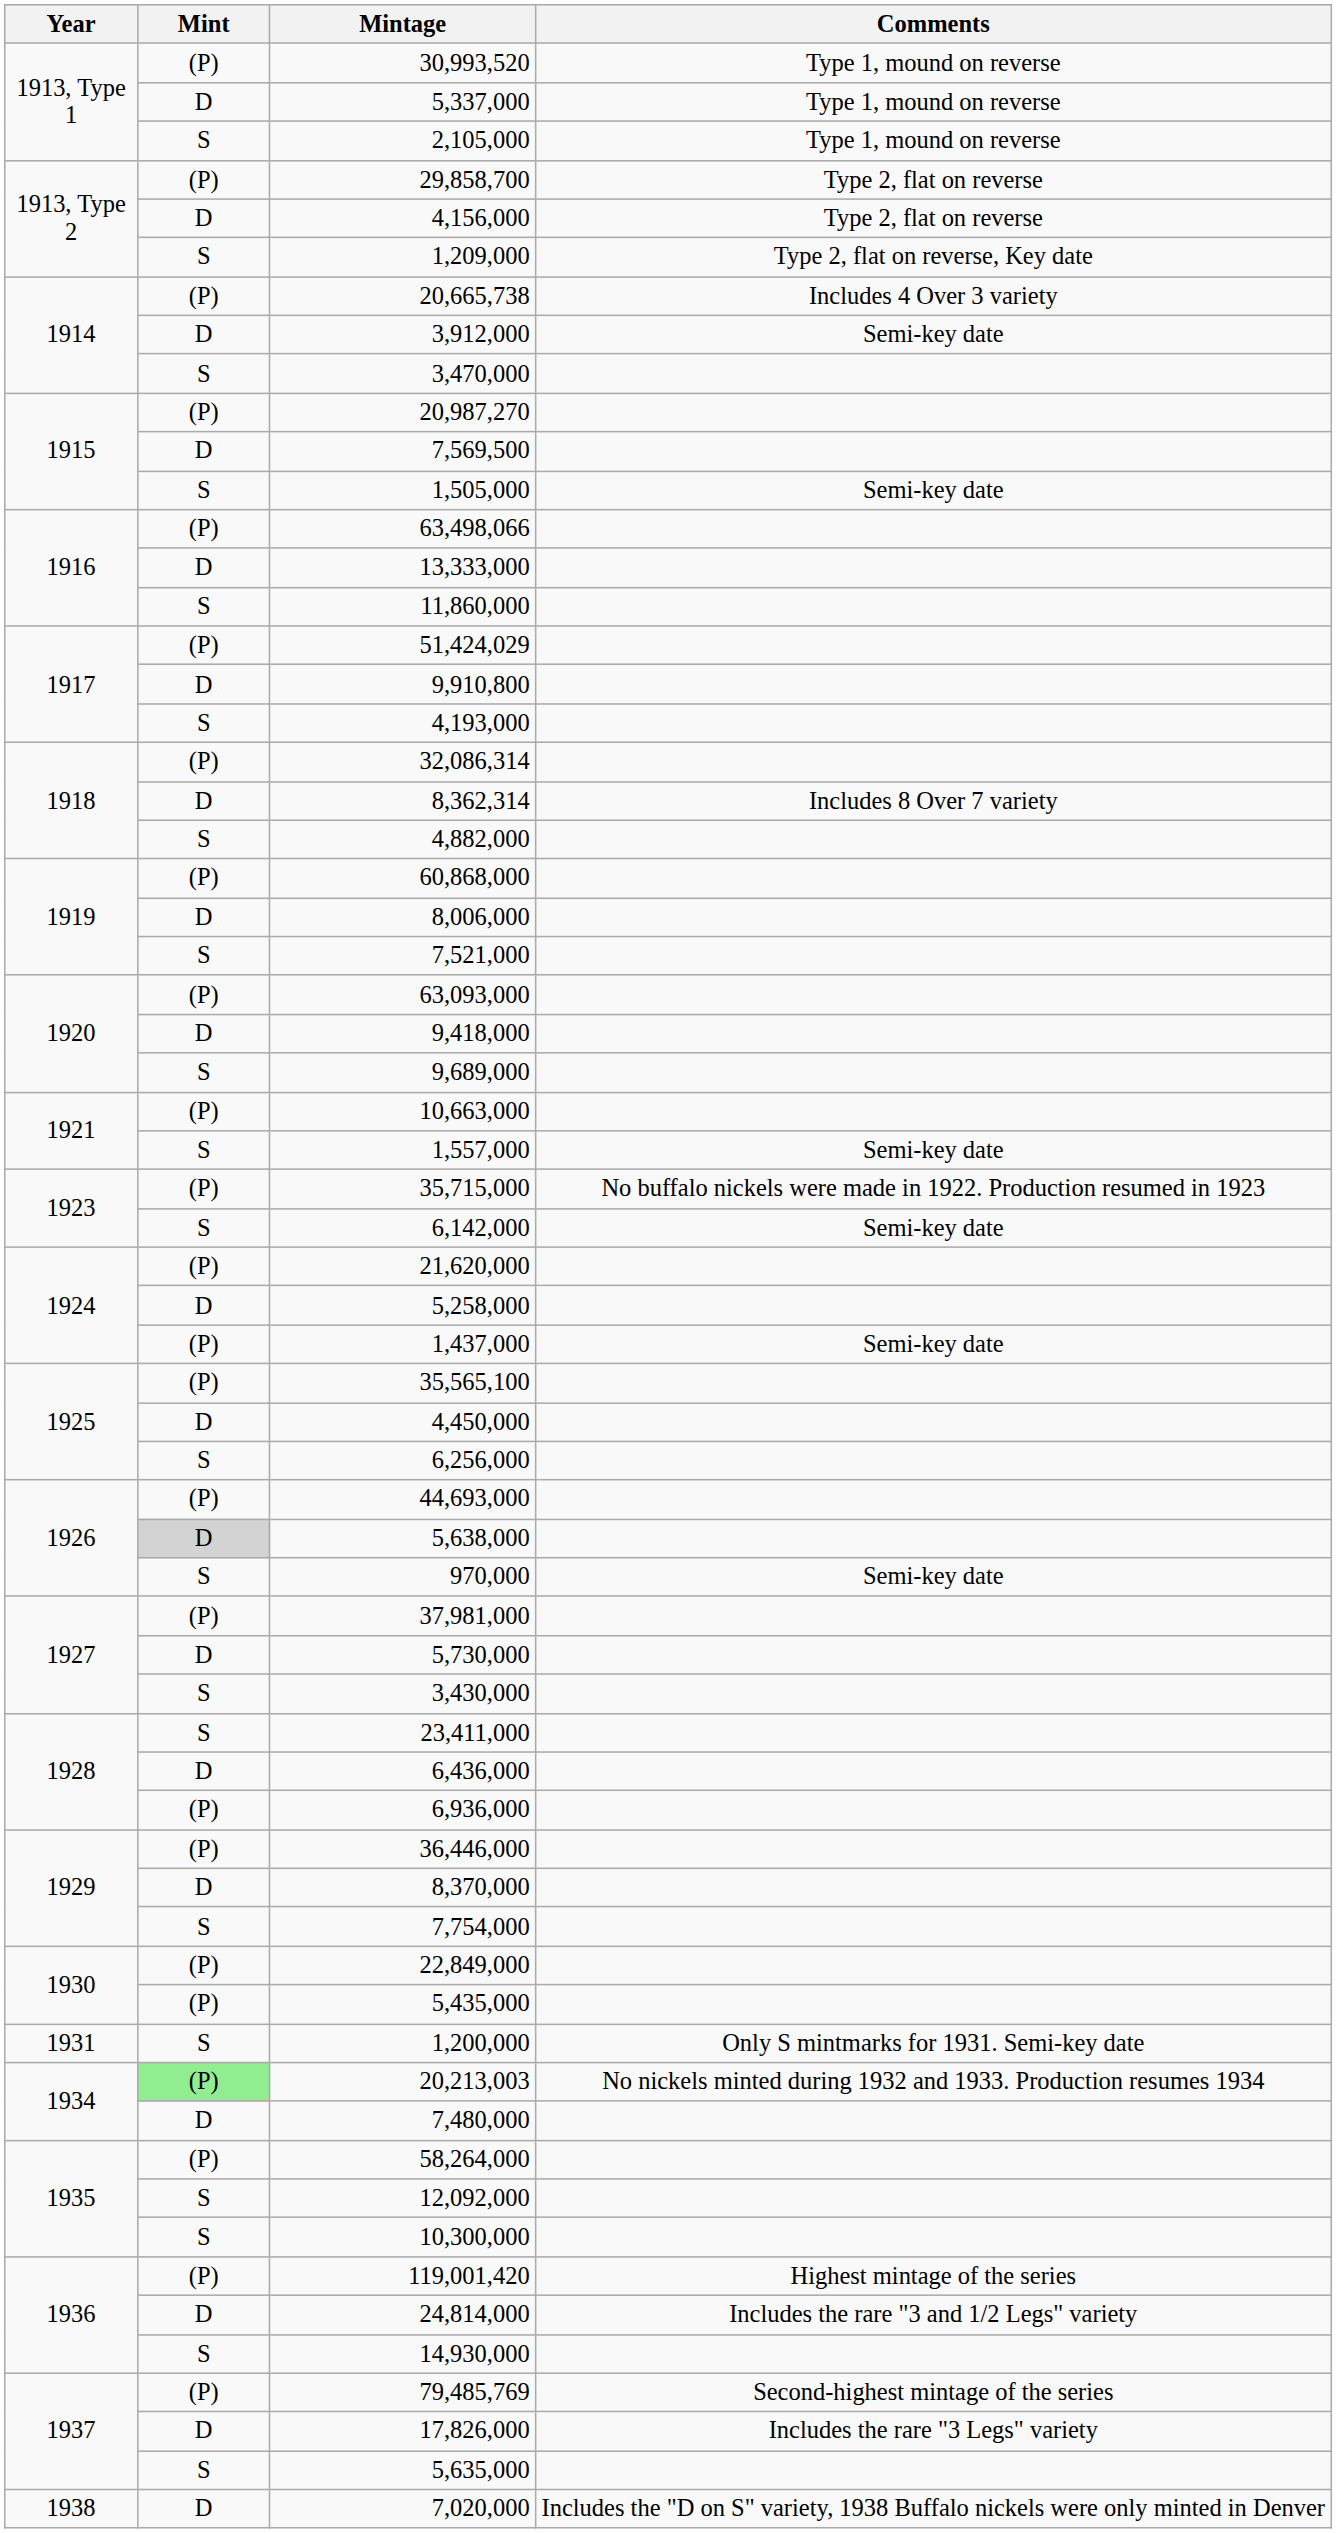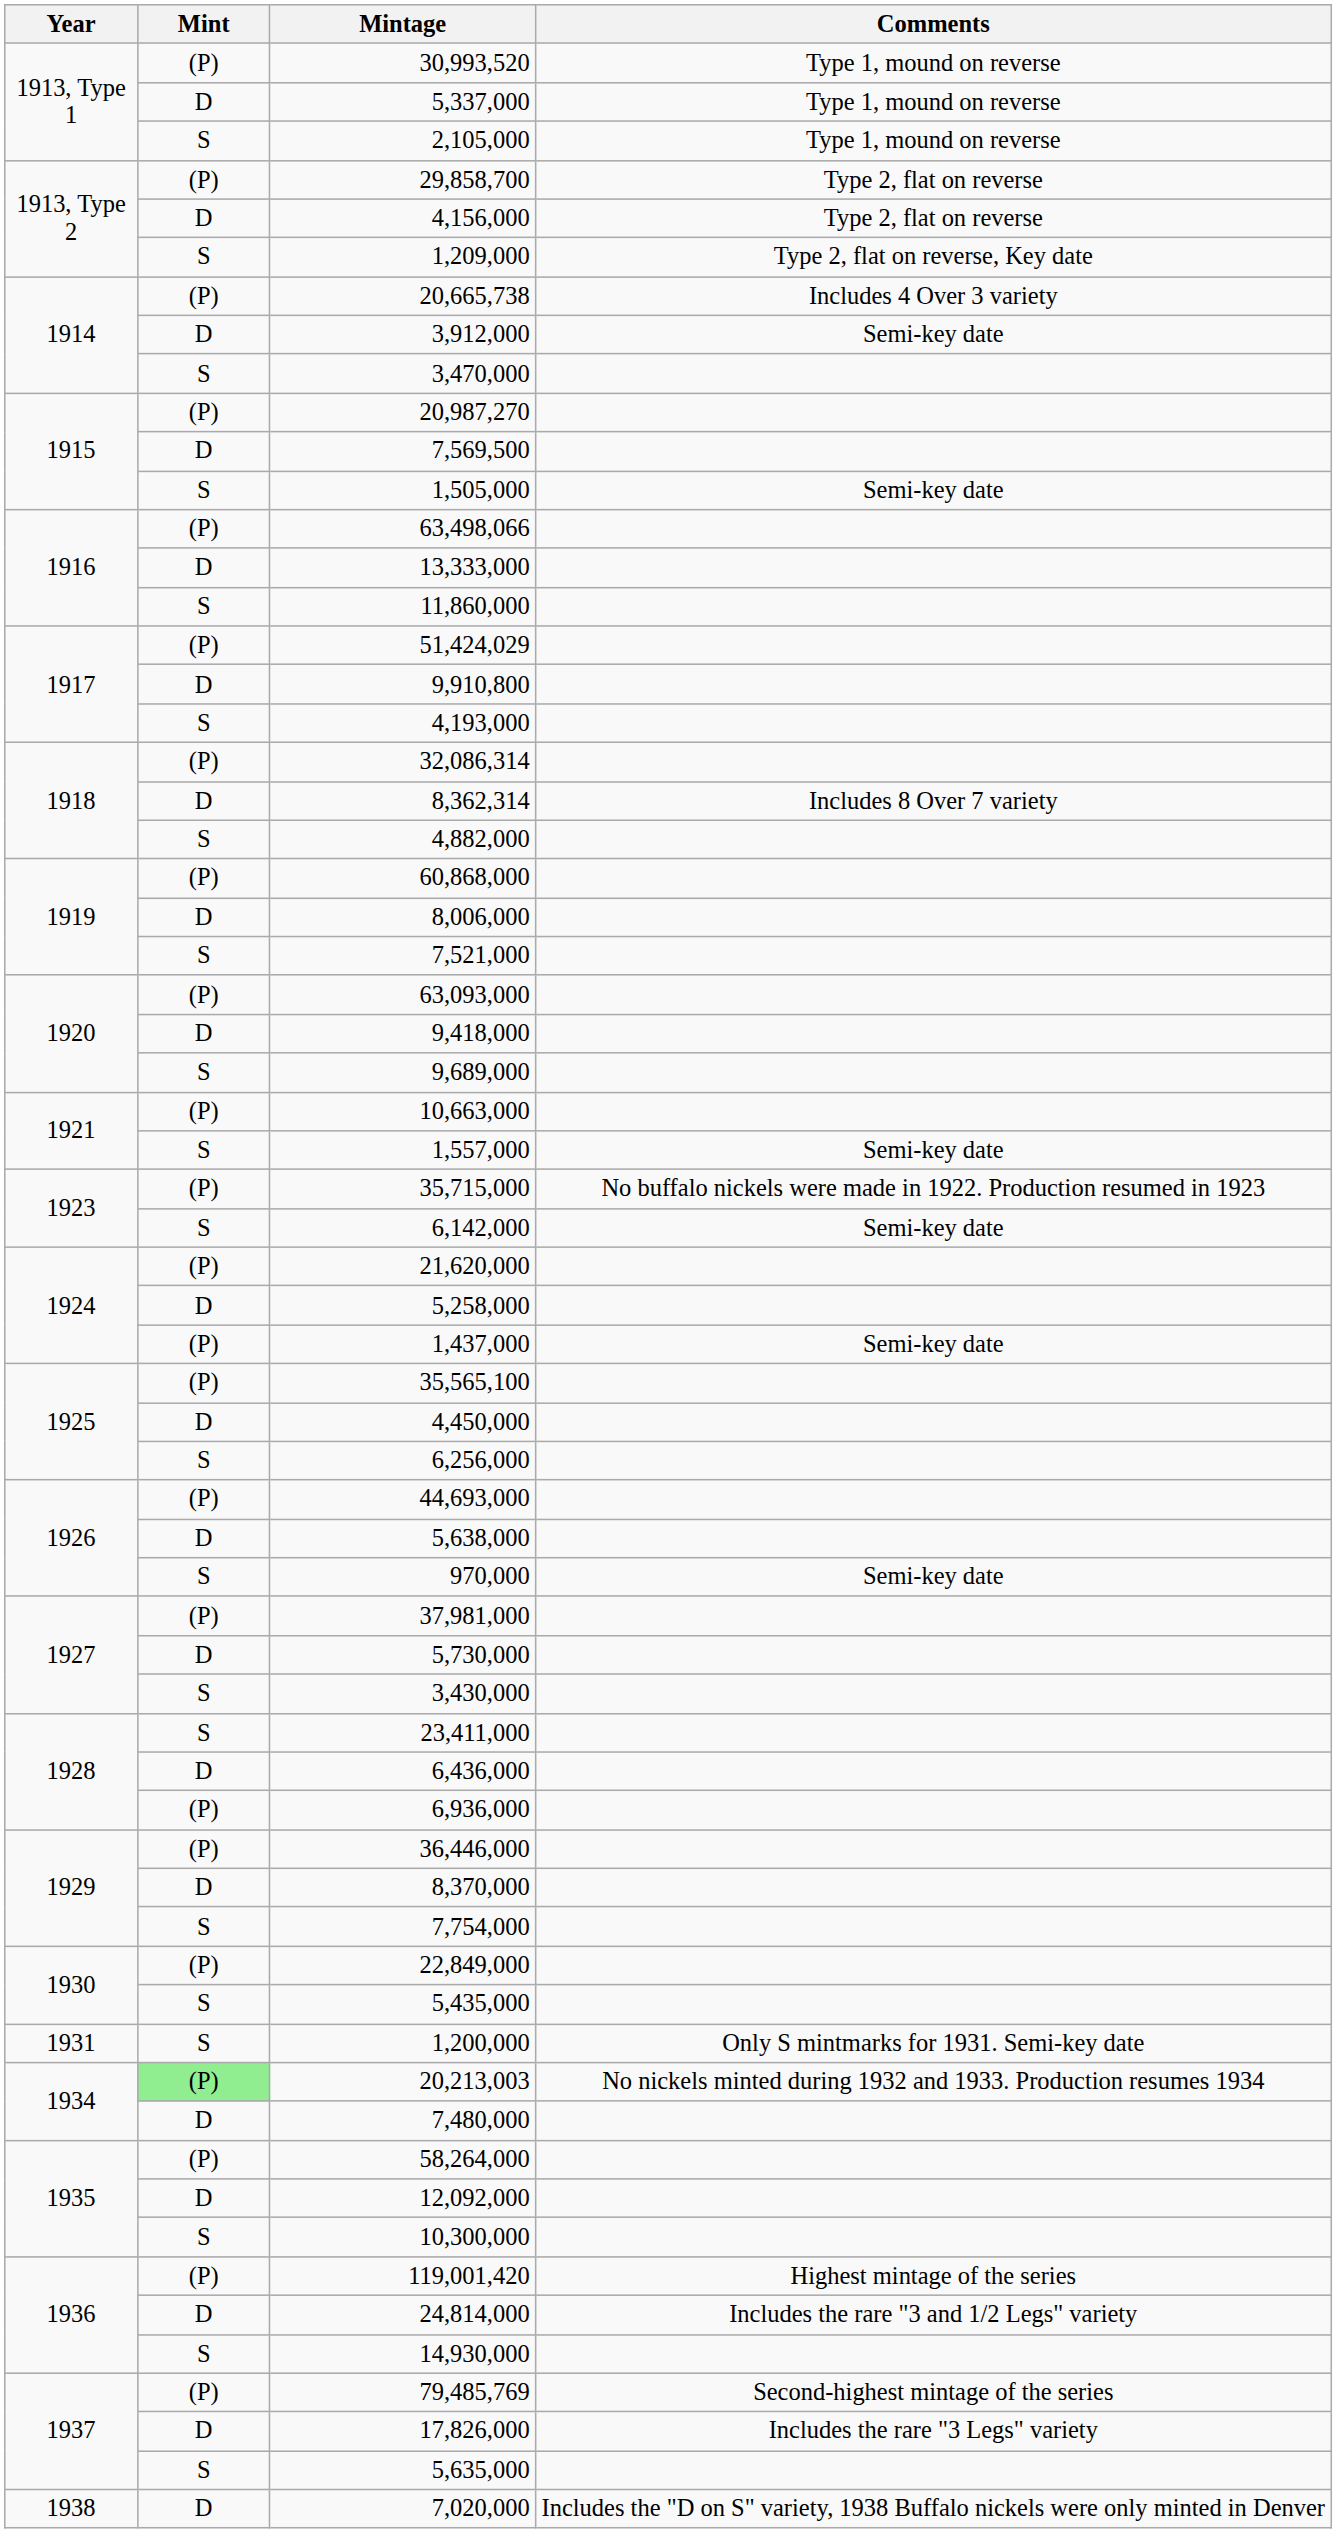5,638,000 | Mint: lightgrey background -> no background
5,435,000 | Mint: (P) -> S
12,092,000 | Mint: S -> D
